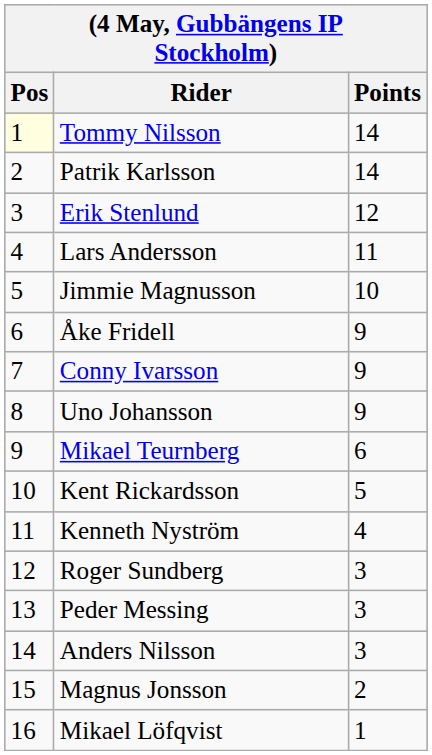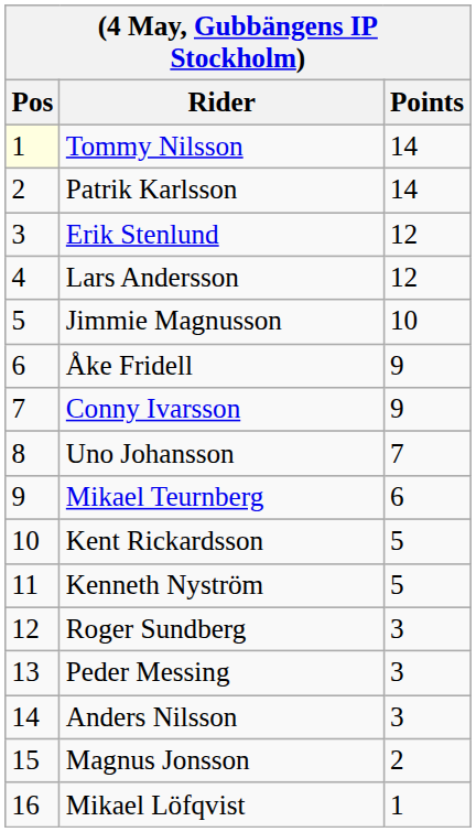Lars Andersson | Points: 11 -> 12
Uno Johansson | Points: 9 -> 7
Kenneth Nyström | Points: 4 -> 5
